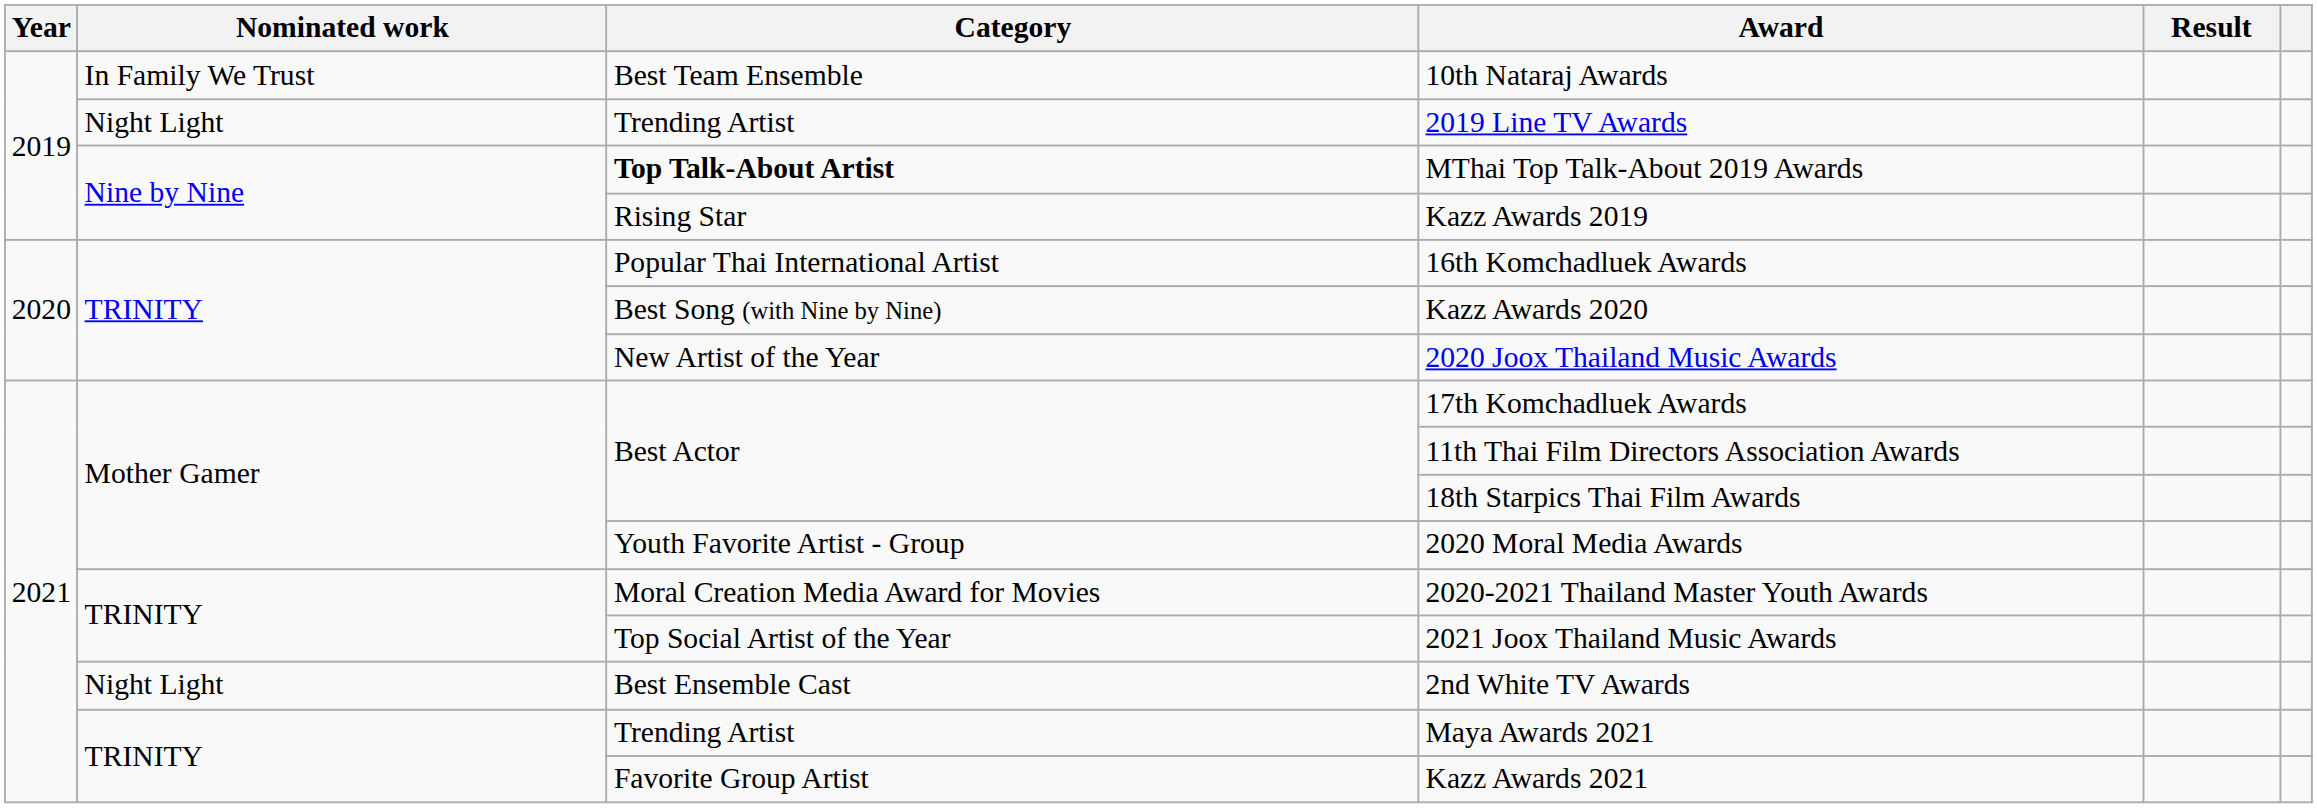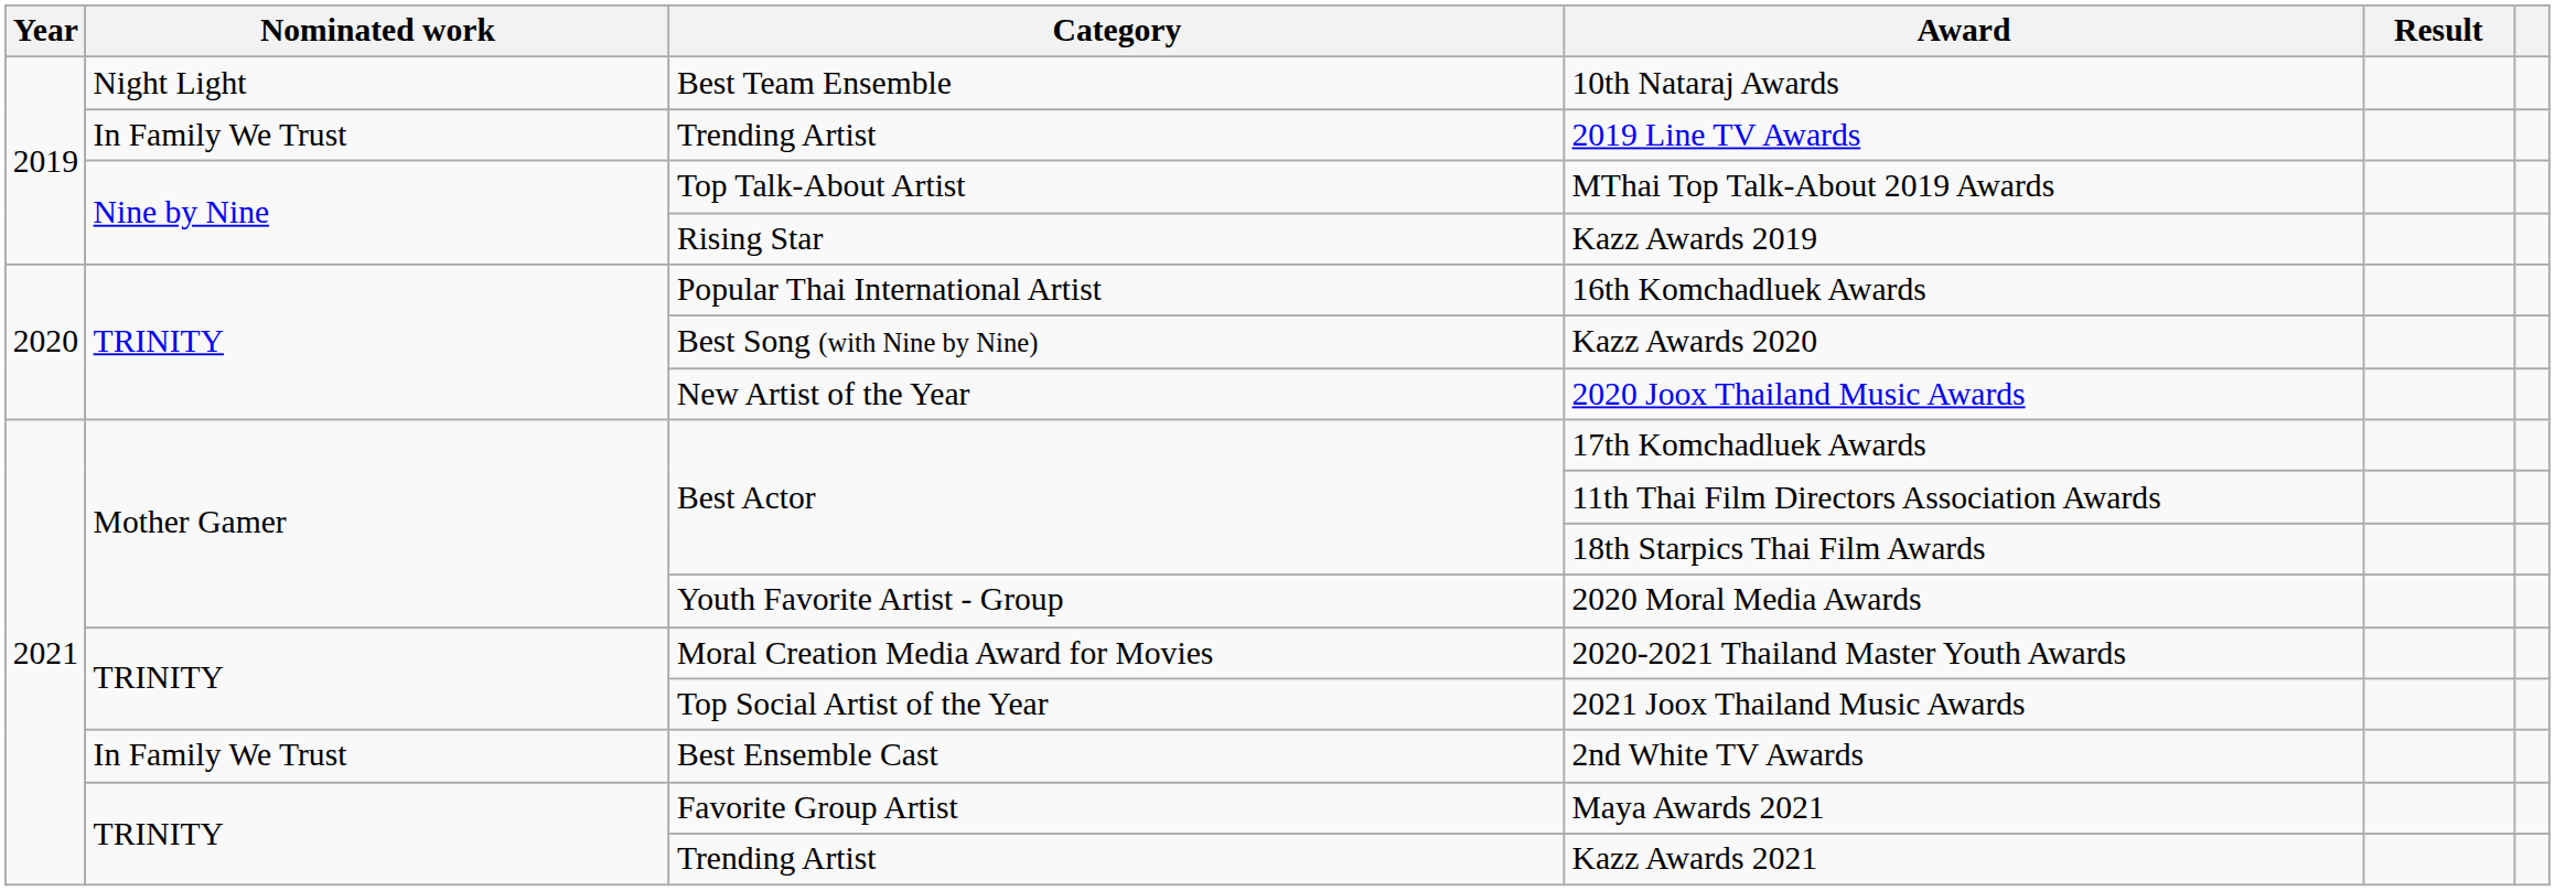10th Nataraj Awards | Nominated work: In Family We Trust -> Night Light
2019 Line TV Awards | Nominated work: Night Light -> In Family We Trust
MThai Top Talk-About 2019 Awards | Category: bold -> normal
2nd White TV Awards | Nominated work: Night Light -> In Family We Trust
Maya Awards 2021 | Category: Trending Artist -> Favorite Group Artist
Kazz Awards 2021 | Category: Favorite Group Artist -> Trending Artist
